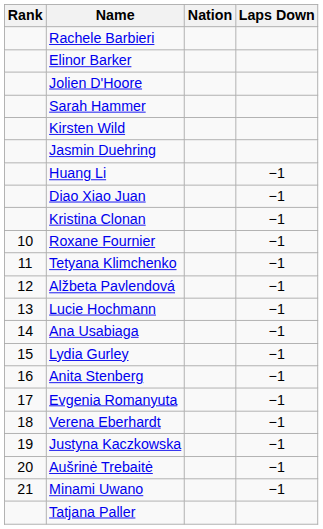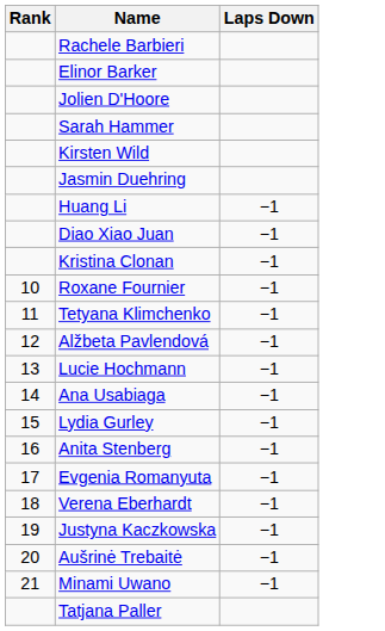- column: Nation
